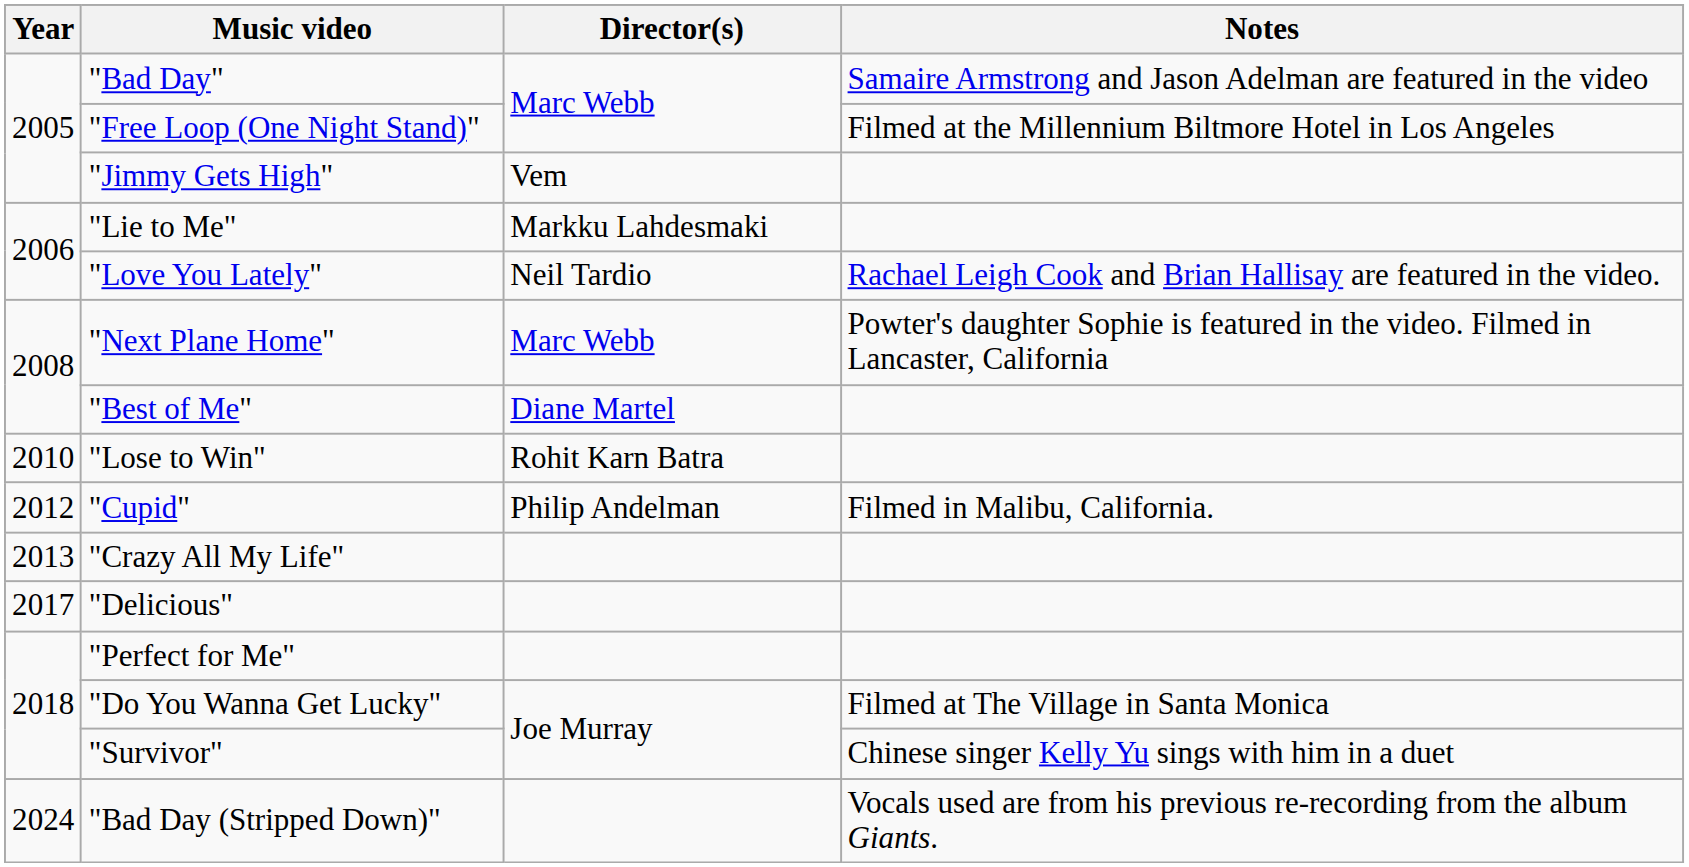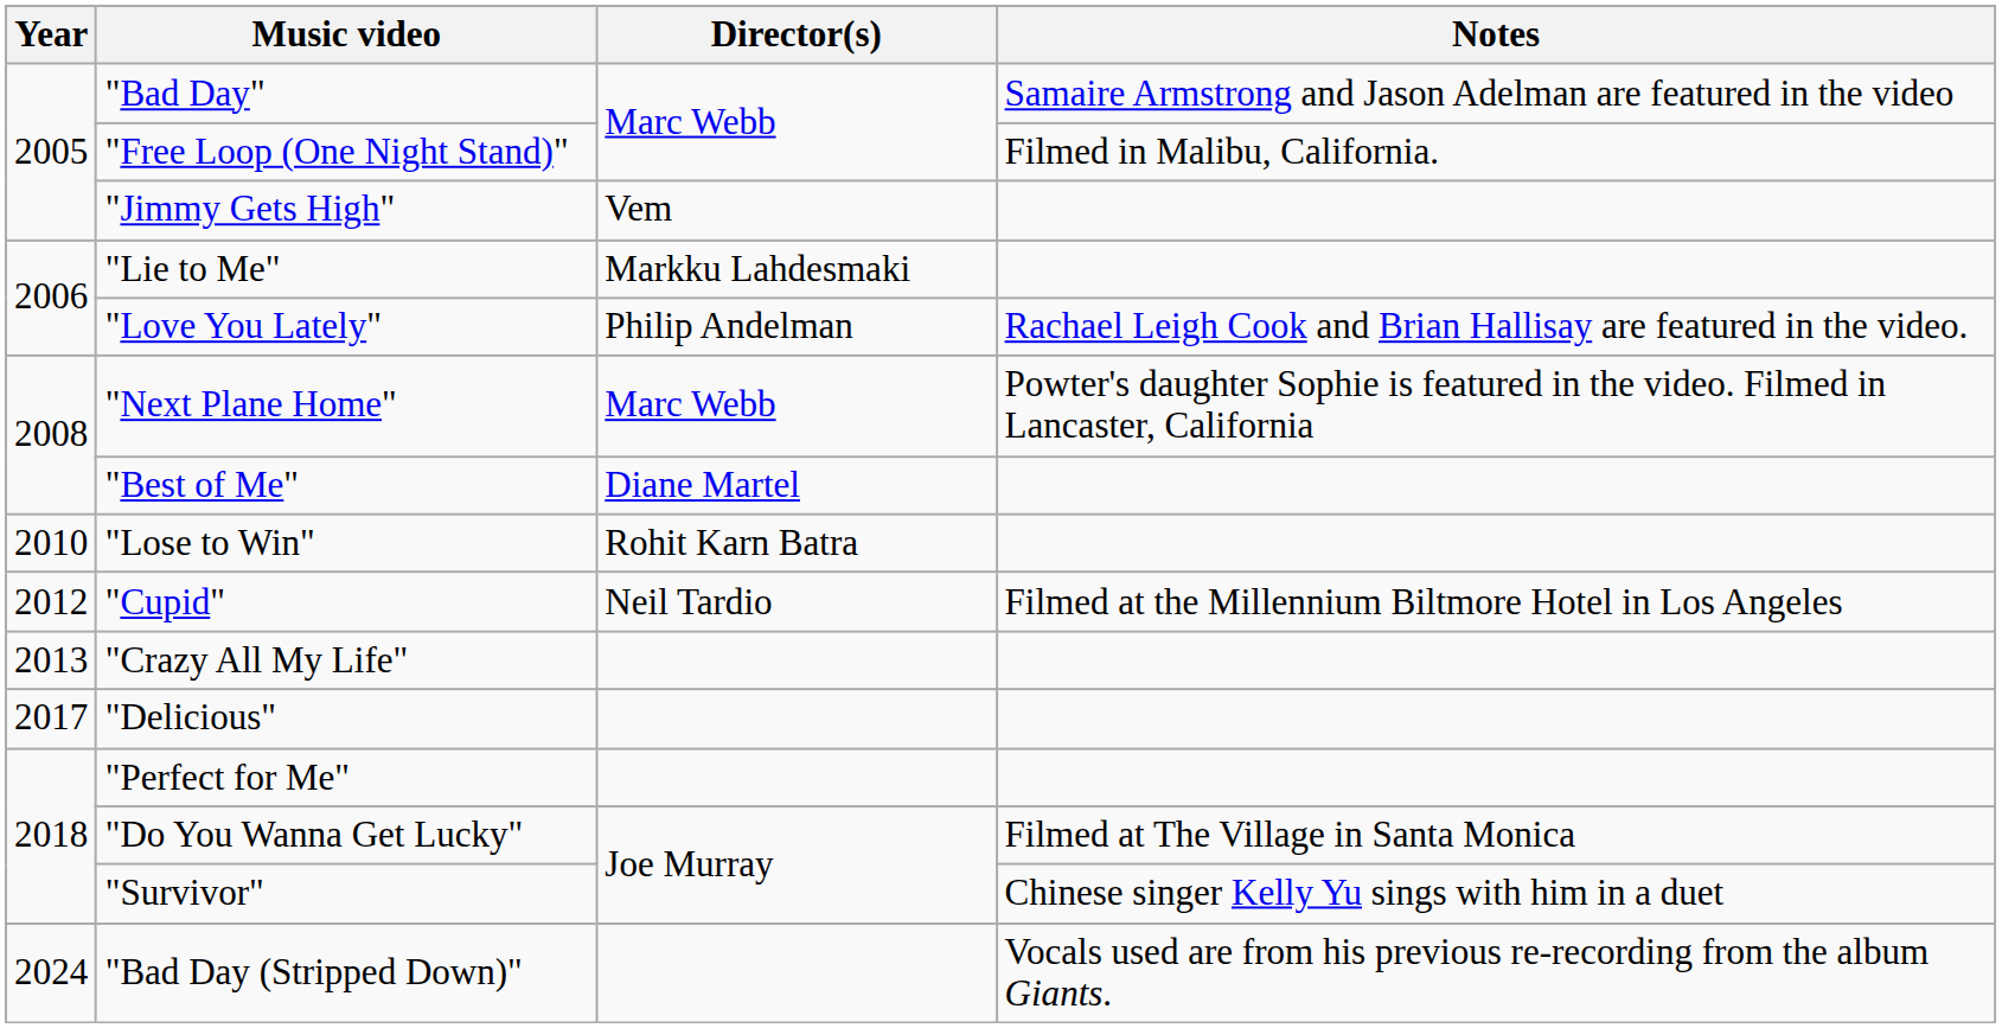"Free Loop (One Night Stand)" | Notes: Filmed at the Millennium Biltmore Hotel in Los Angeles -> Filmed in Malibu, California.
"Love You Lately" | Director(s): Neil Tardio -> Philip Andelman
"Cupid" | Director(s): Philip Andelman -> Neil Tardio
"Cupid" | Notes: Filmed in Malibu, California. -> Filmed at the Millennium Biltmore Hotel in Los Angeles
